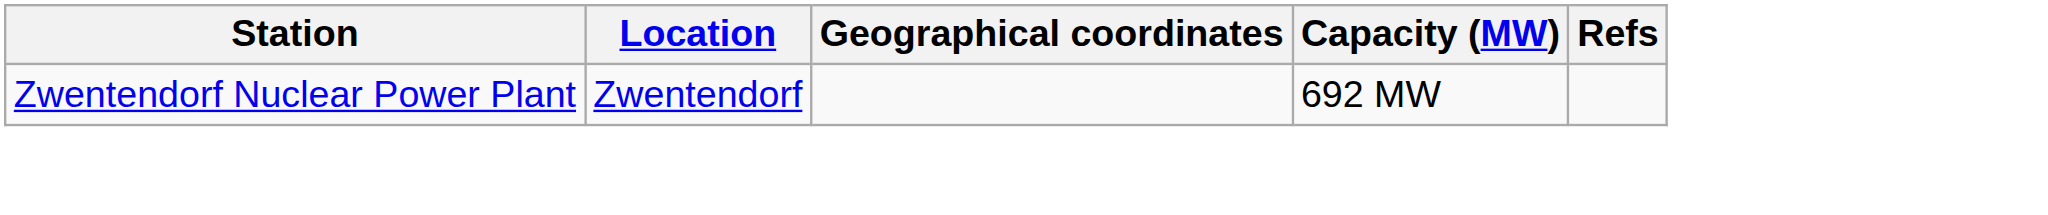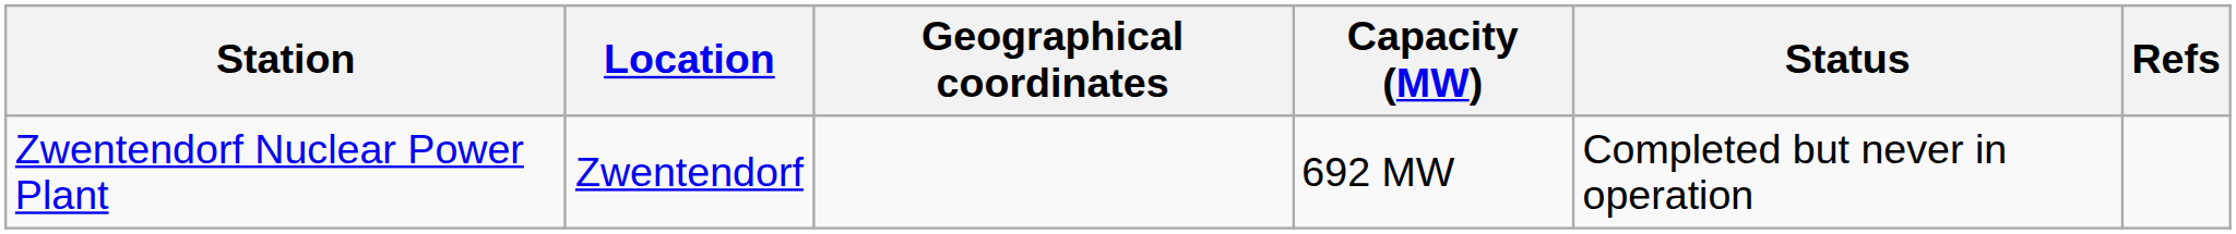+ column: Status | Completed but never in operation
